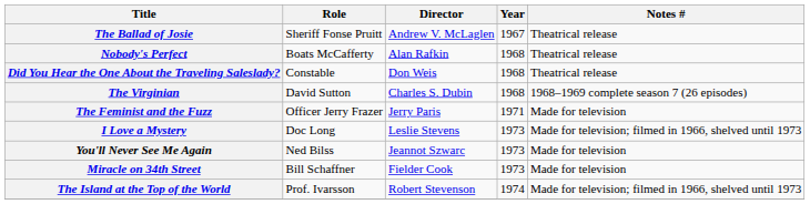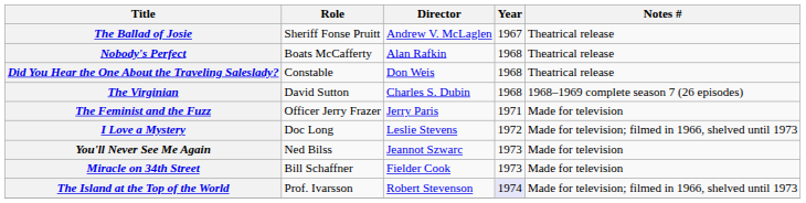I Love a Mystery | Year: 1973 -> 1972
The Island at the Top of the World | Year: no background -> lavender background
